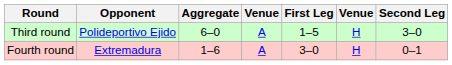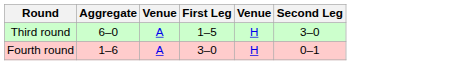- column: Opponent | Polideportivo Ejido | Extremadura
